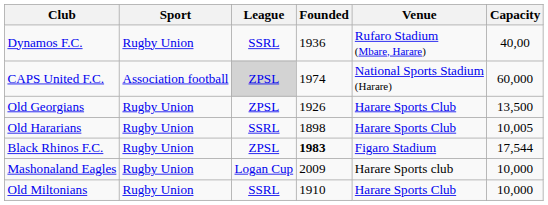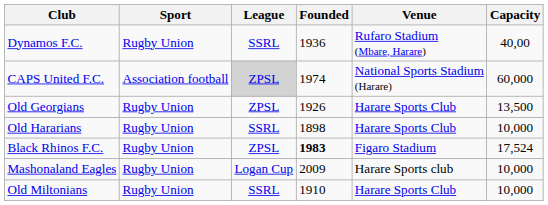Old Hararians | Capacity: 10,005 -> 10,000
Black Rhinos F.C. | Capacity: 17,544 -> 17,524
